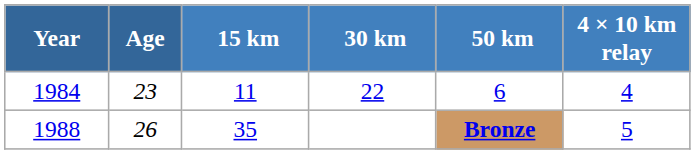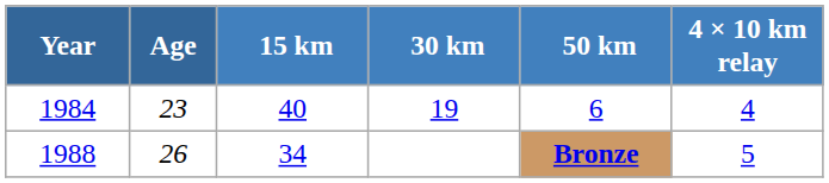1984 | 15 km: 11 -> 40
1984 | 30 km: 22 -> 19
1988 | 15 km: 35 -> 34
